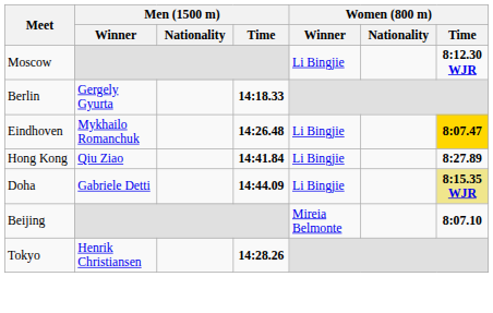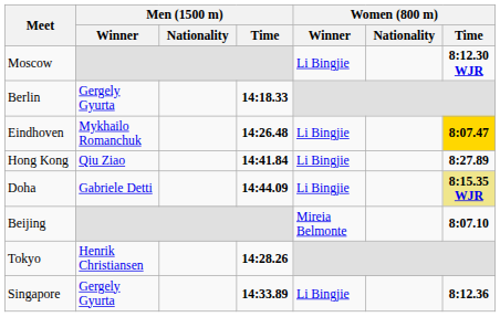+ row: Singapore | Gergely Gyurta | 14:33.89 | Li Bingjie | 8:12.36
